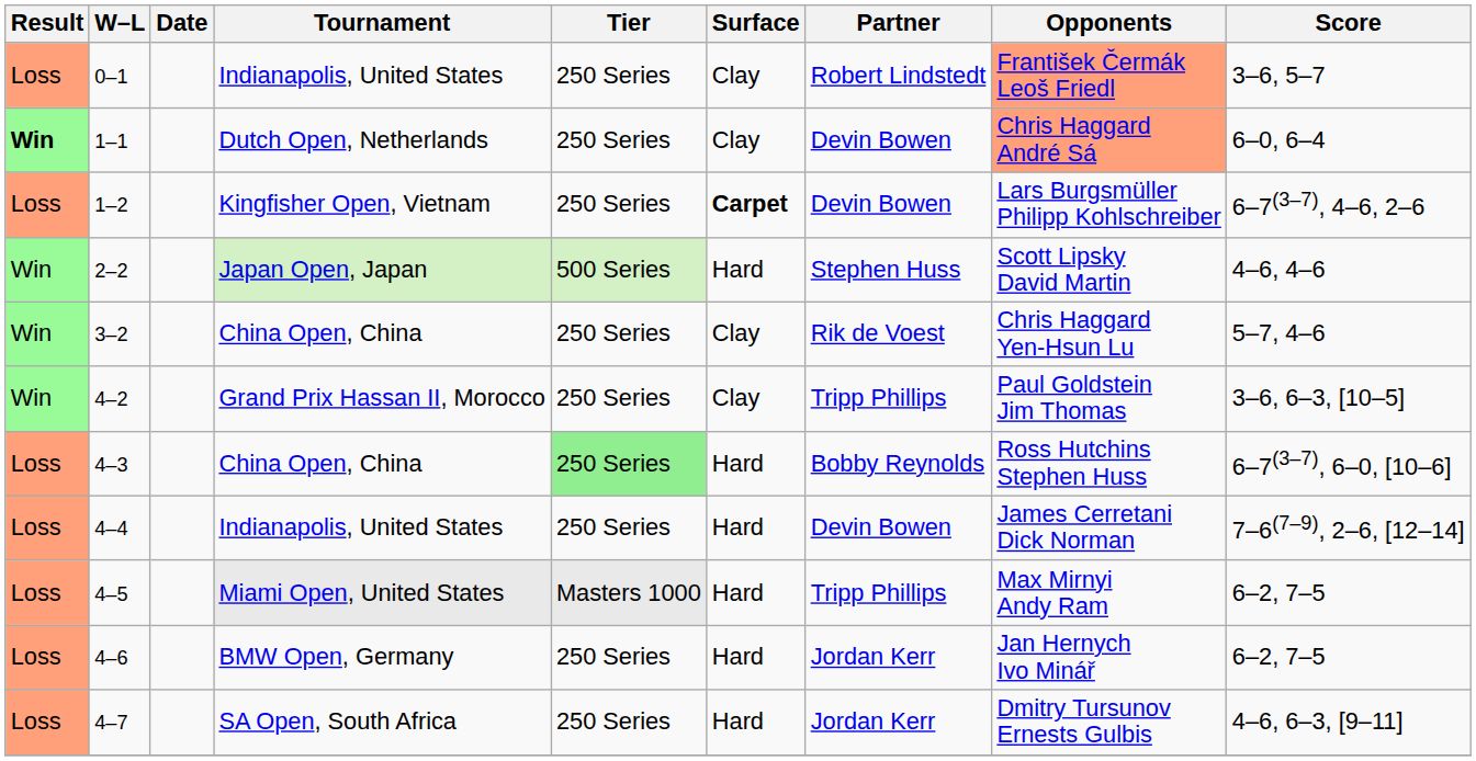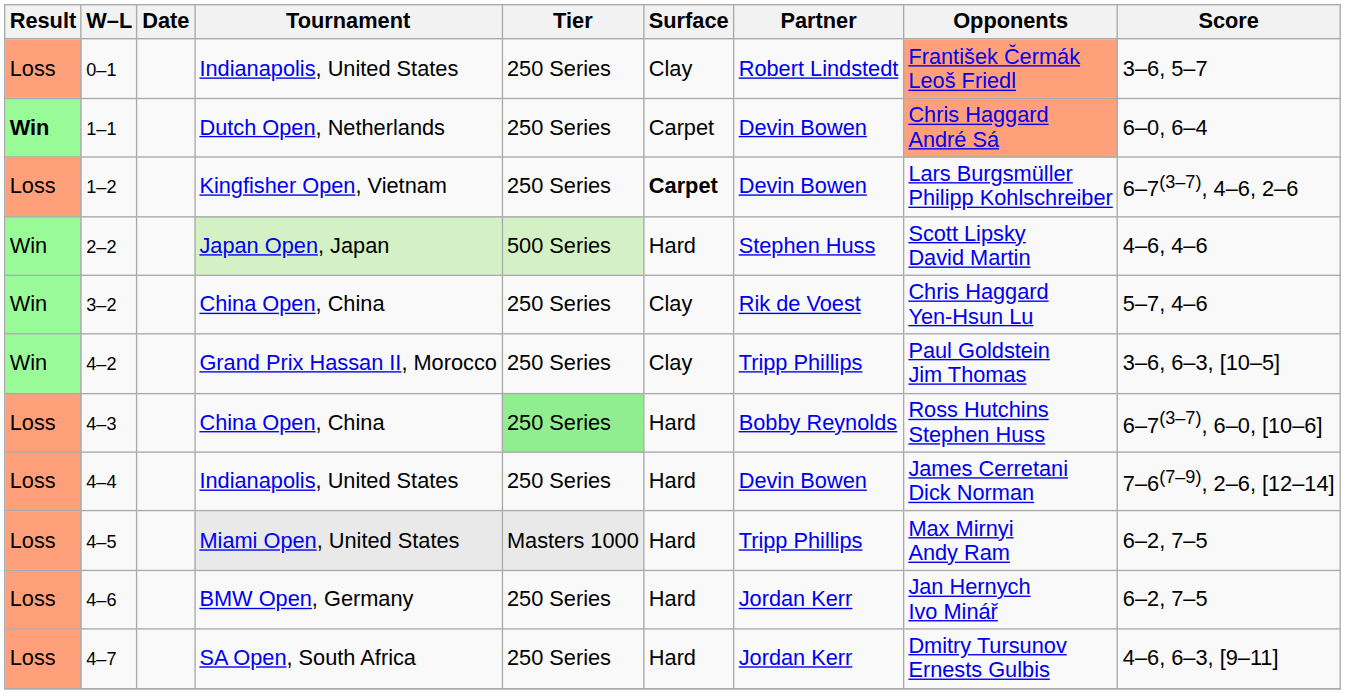1–1 | Surface: Clay -> Carpet
